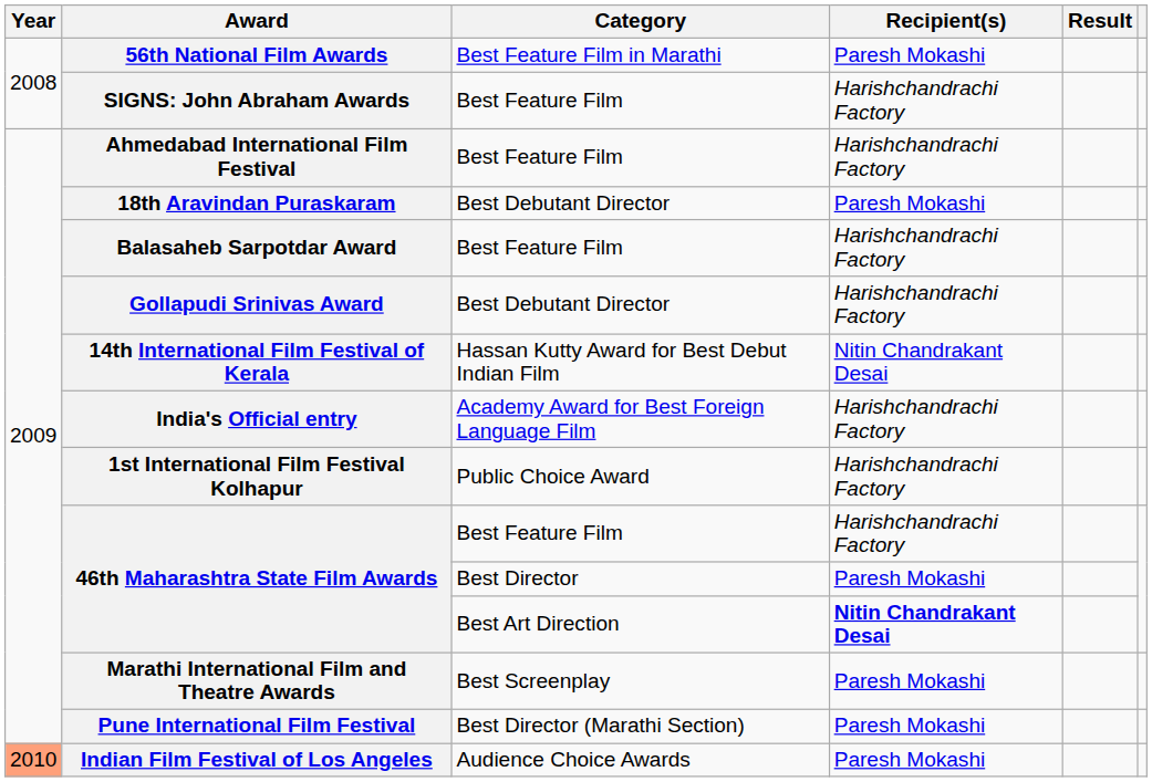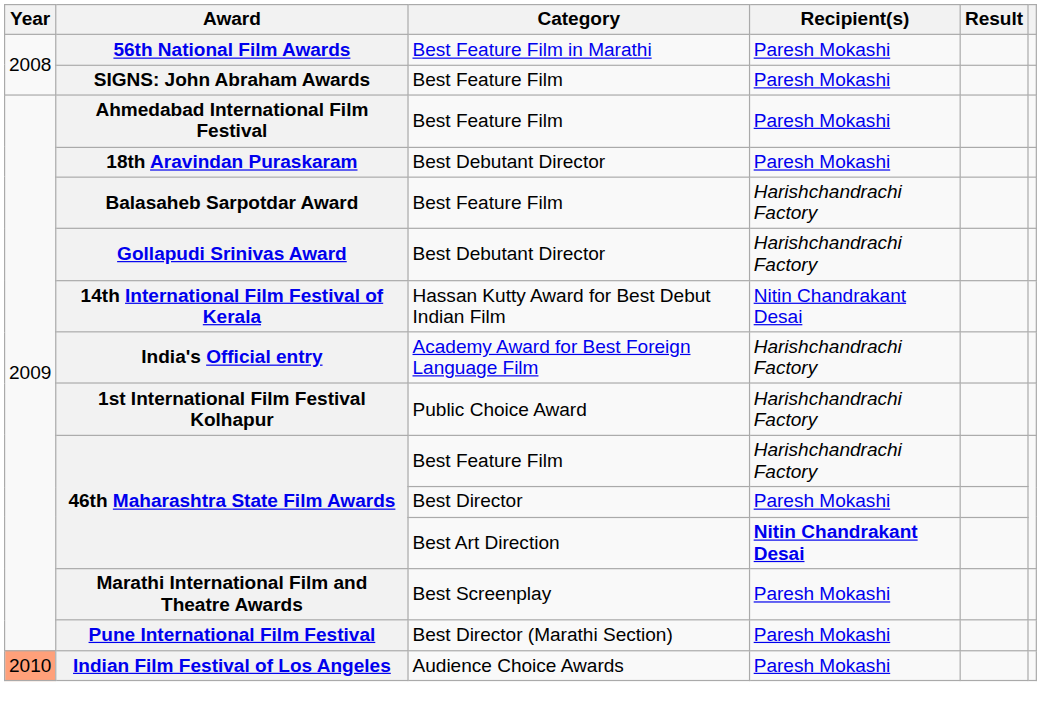SIGNS: John Abraham Awards | Recipient(s): Harishchandrachi Factory -> Paresh Mokashi
Ahmedabad International Film Festival | Recipient(s): Harishchandrachi Factory -> Paresh Mokashi
